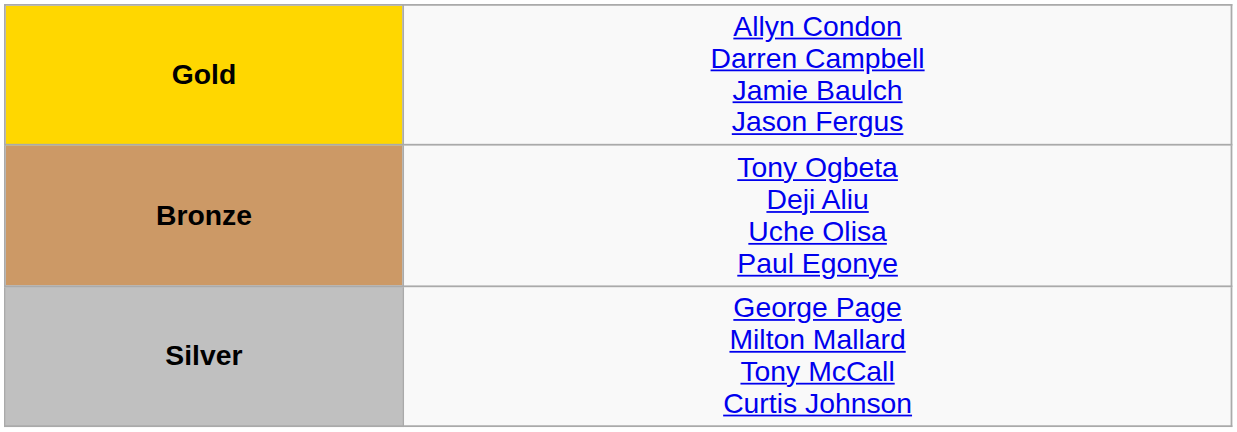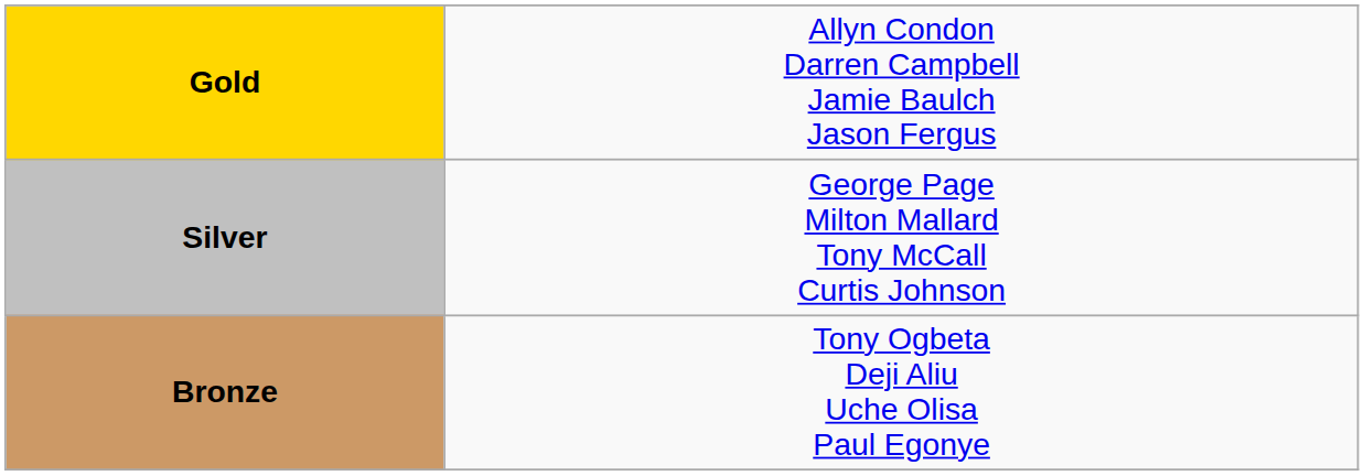rows swapped: Silver <-> Bronze
